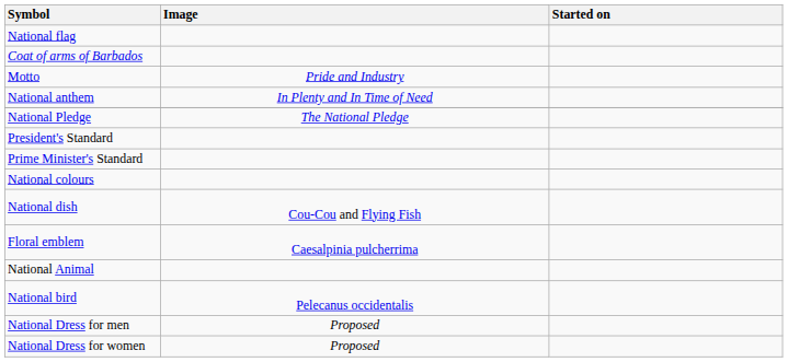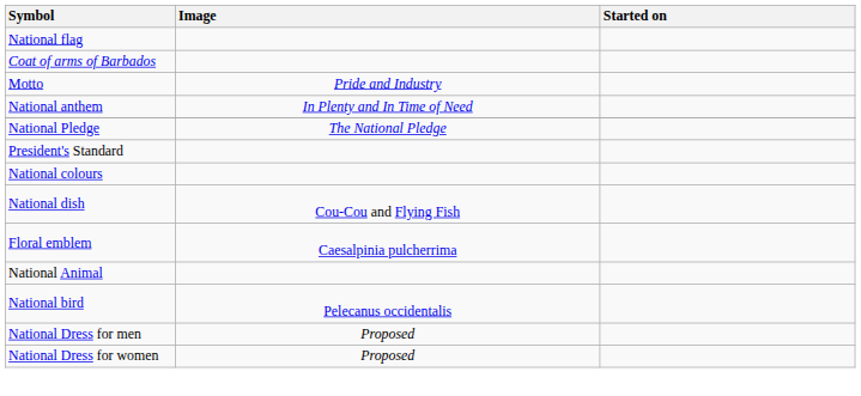- row: Prime Minister's Standard
